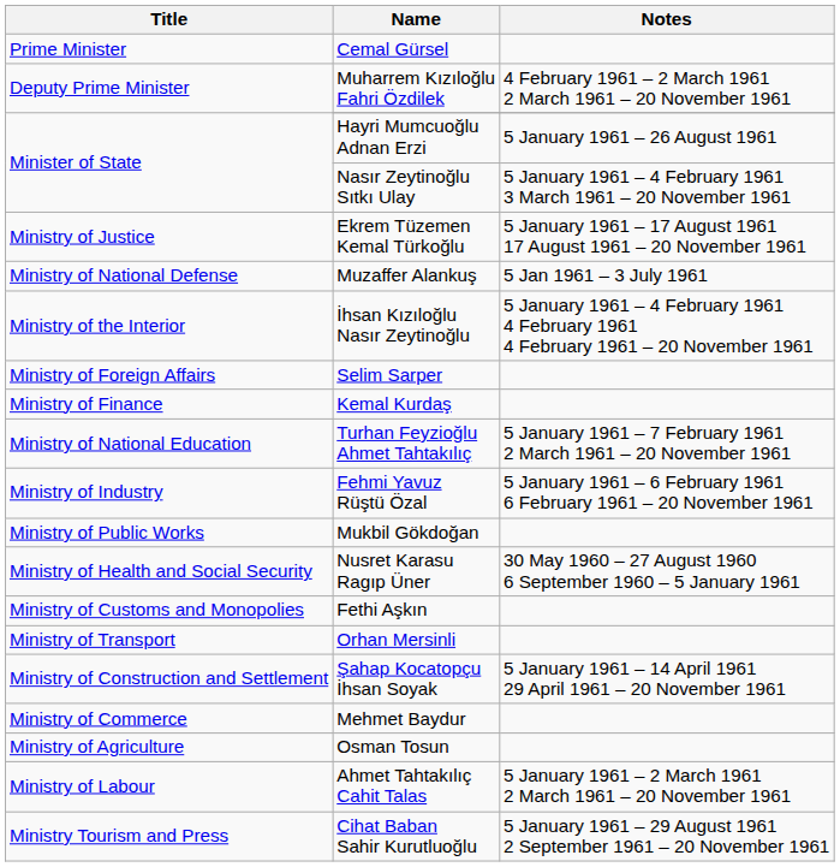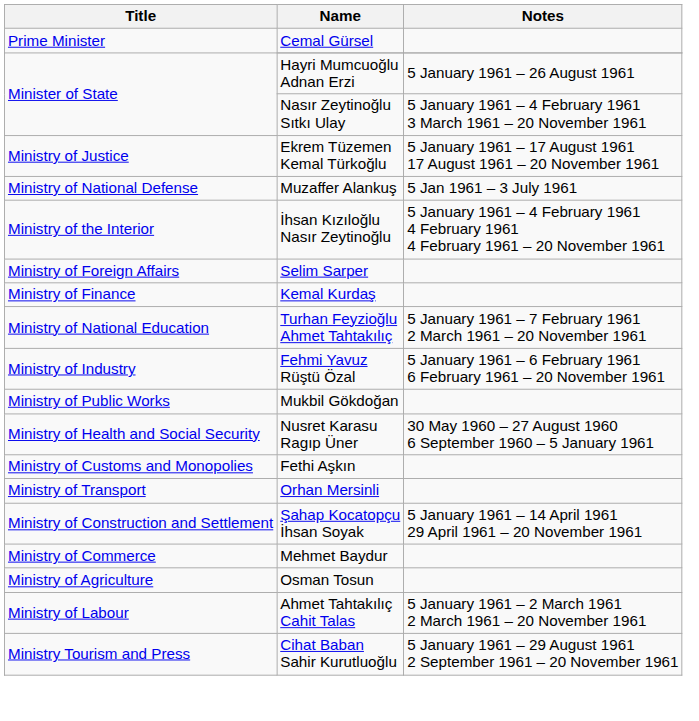- row: Deputy Prime Minister | Muharrem Kızıloğlu Fahri Özdilek | 4 February 1961 – 2 March 1961 2 March 1961 – 20 November 1961
